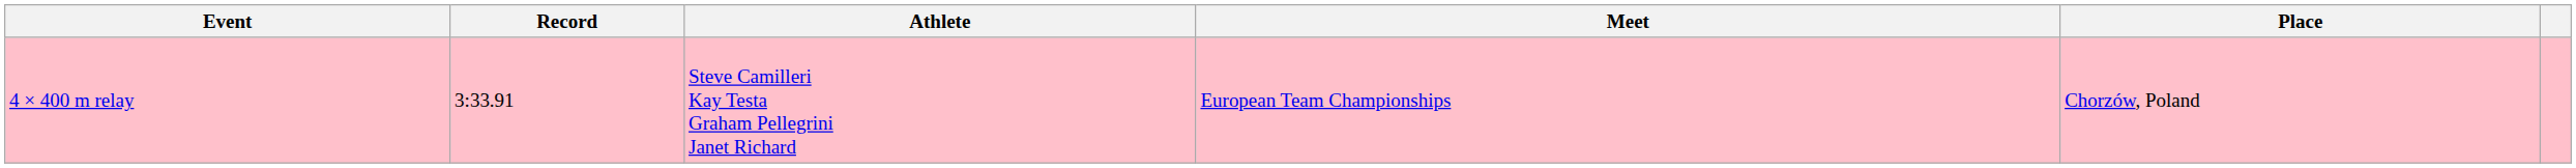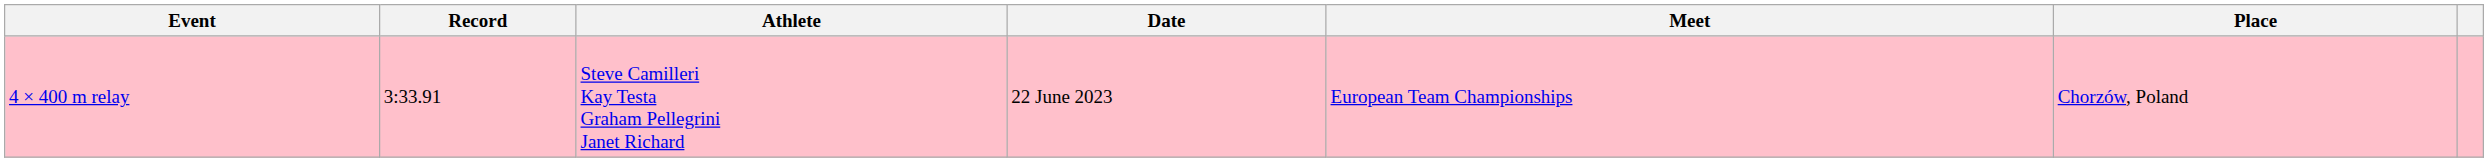+ column: Date | 22 June 2023
